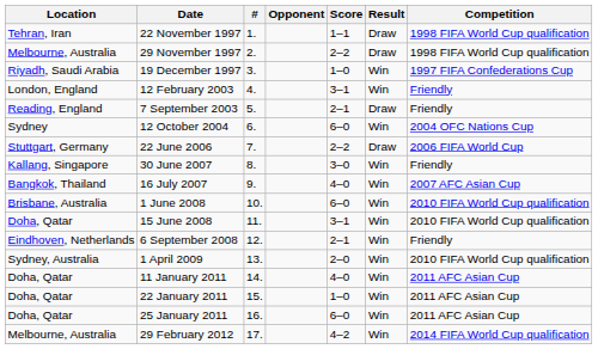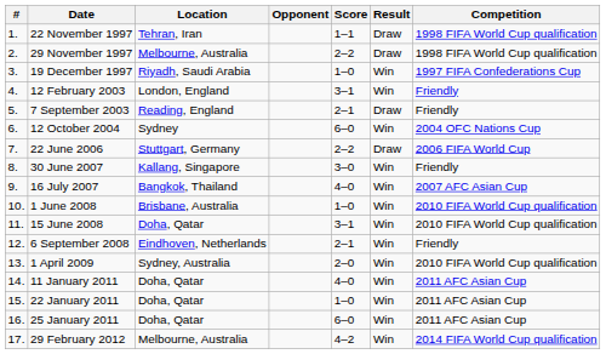columns swapped: # <-> Location
1 June 2008 | Score: 6–0 -> 1–0
